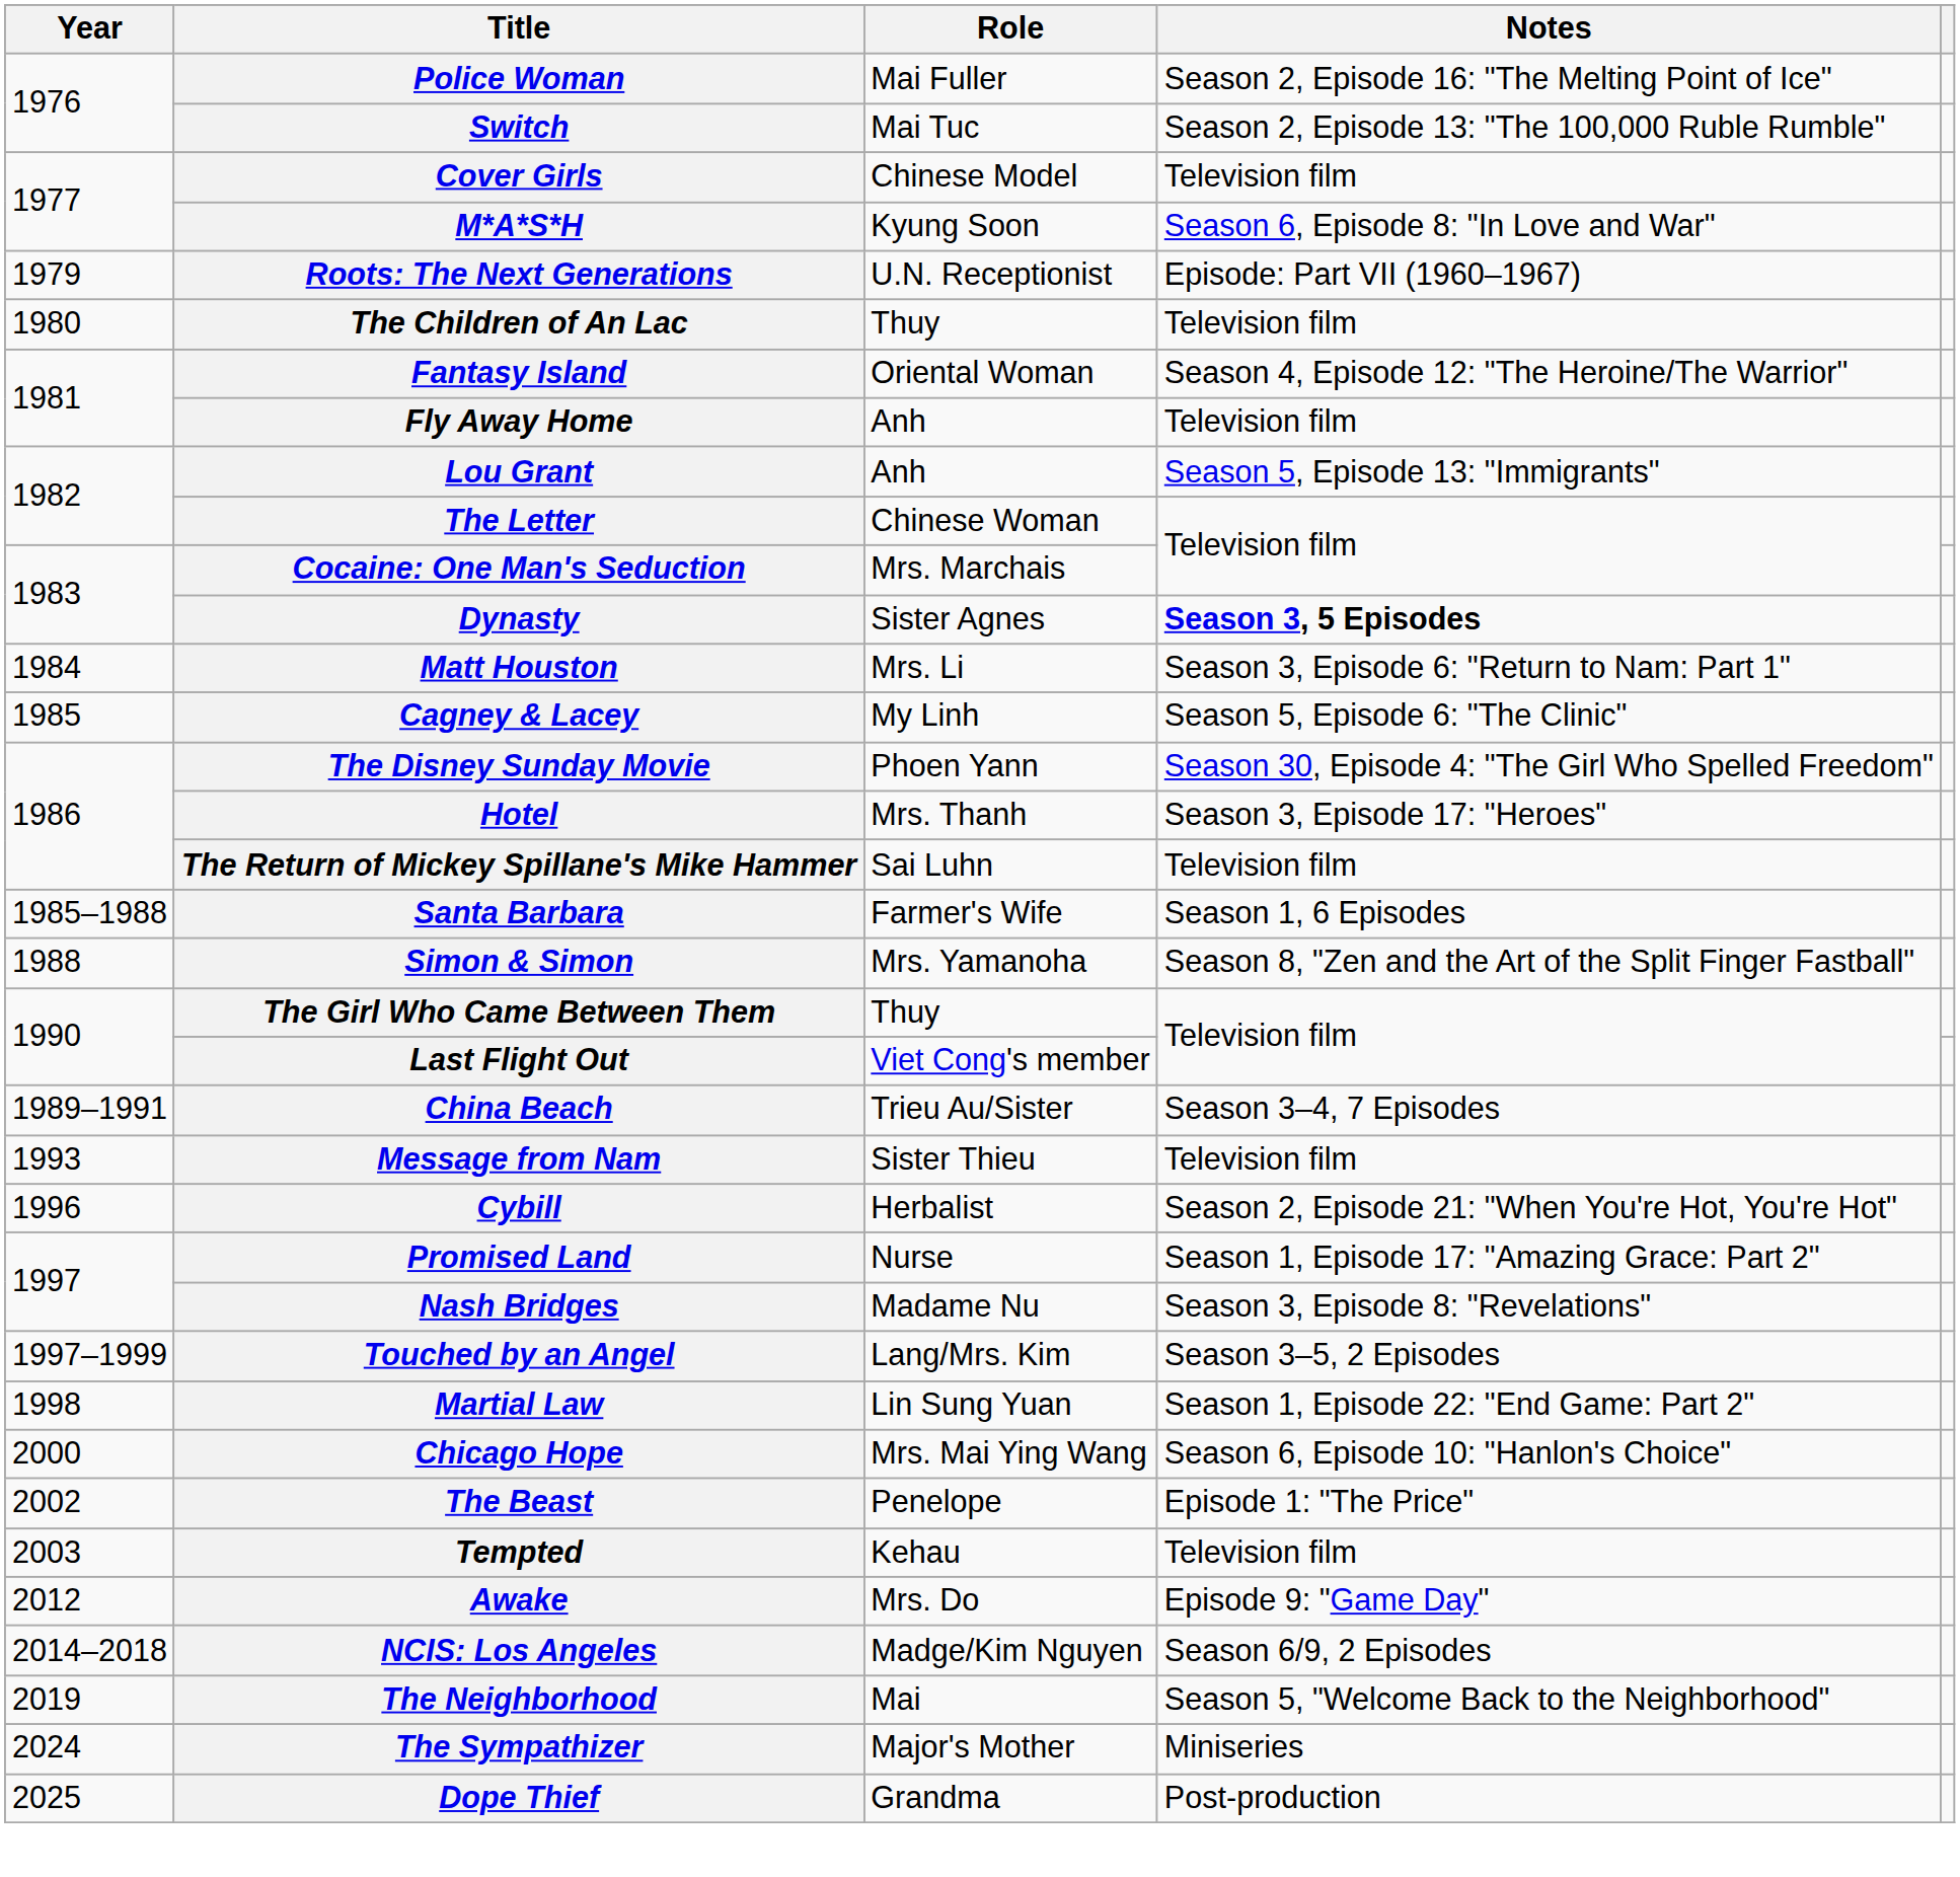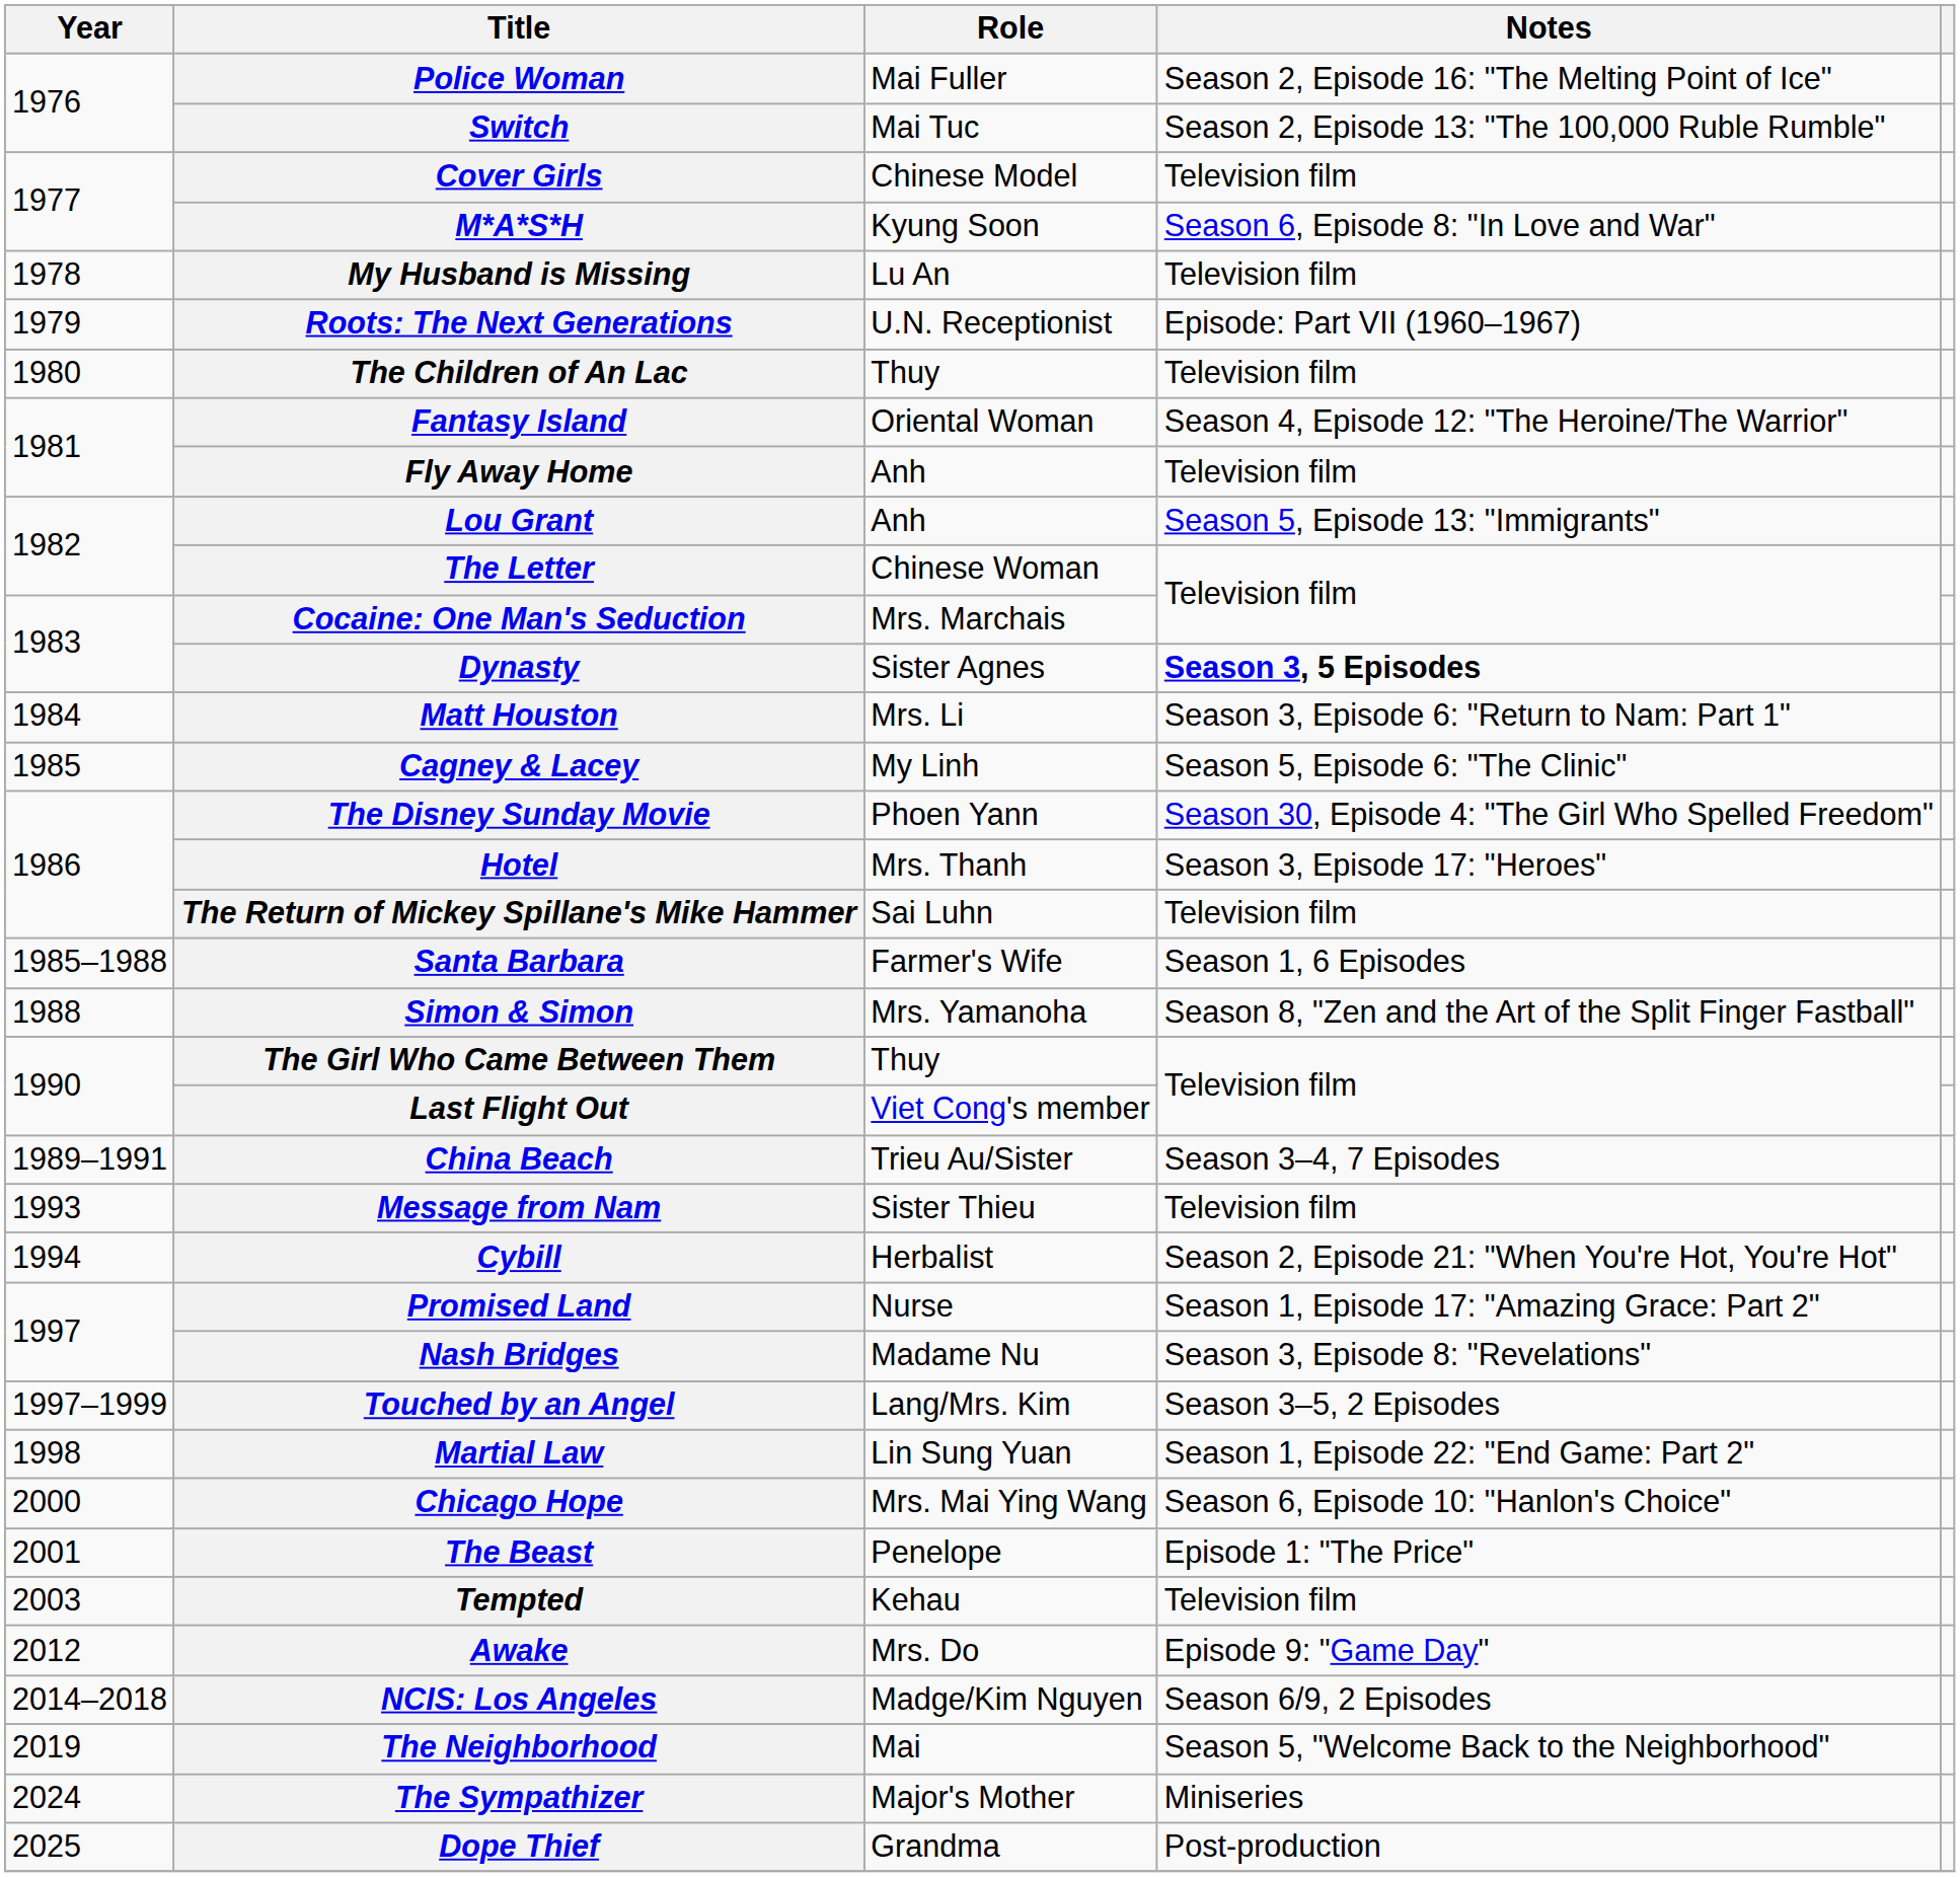+ row: 1978 | My Husband is Missing | Lu An | Television film
Cybill | Year: 1996 -> 1994
The Beast | Year: 2002 -> 2001
